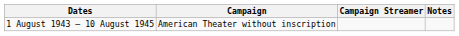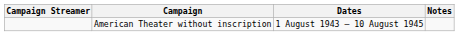columns swapped: Campaign Streamer <-> Dates
